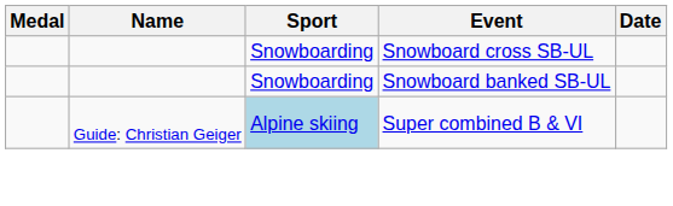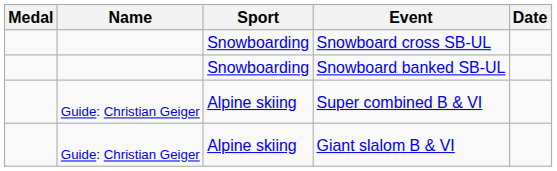Super combined B & VI | Sport: lightblue background -> no background
+ row: Guide: Christian Geiger | Alpine skiing | Giant slalom B & VI
